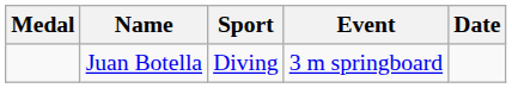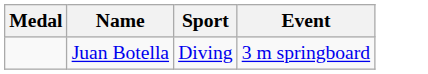- column: Date
